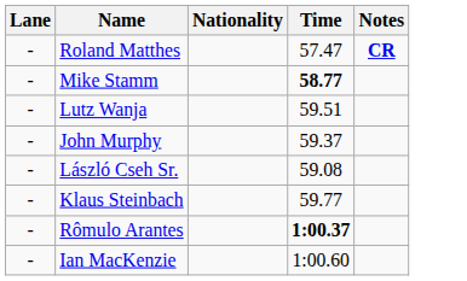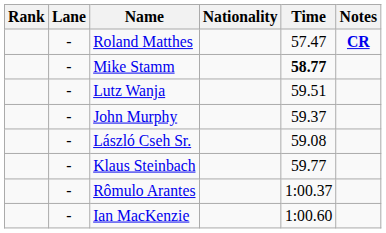+ column: Rank
Rômulo Arantes | Time: bold -> normal
